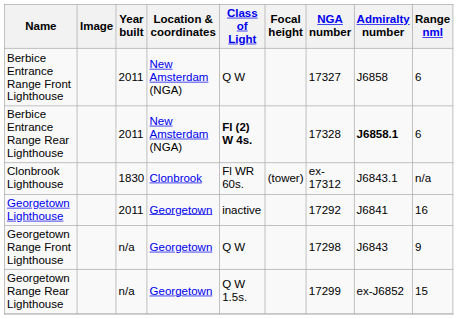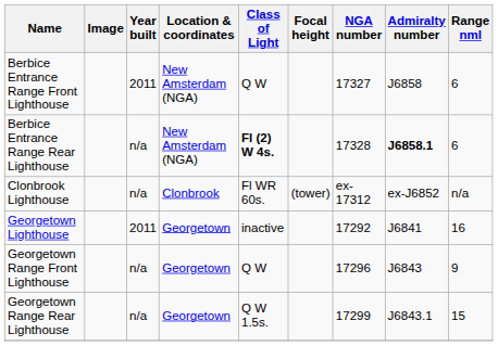Berbice Entrance Range Rear Lighthouse | Year built: 2011 -> n/a
Clonbrook Lighthouse | Year built: 1830 -> n/a
Clonbrook Lighthouse | Admiralty number: J6843.1 -> ex-J6852
Georgetown Range Front Lighthouse | NGA number: 17298 -> 17296
Georgetown Range Rear Lighthouse | Admiralty number: ex-J6852 -> J6843.1
